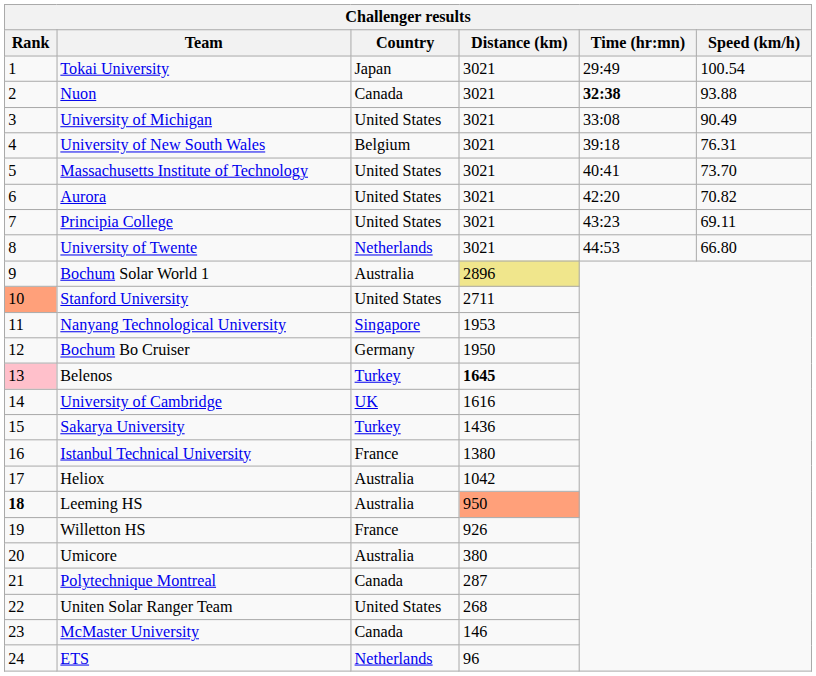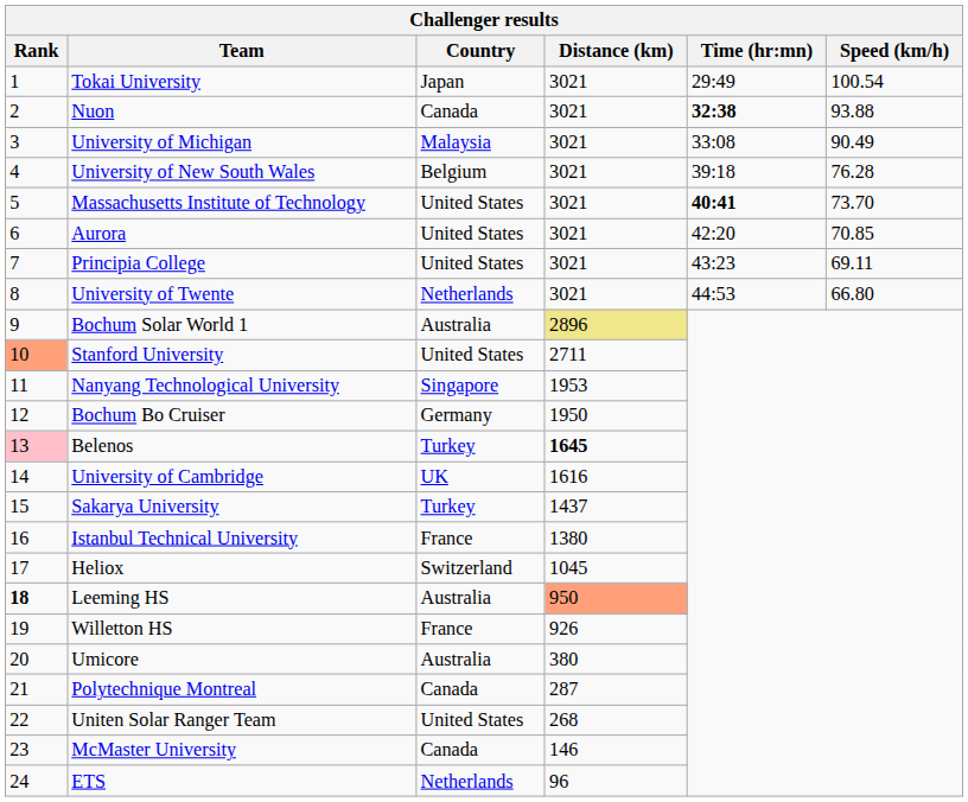University of Michigan | Country: United States -> Malaysia
University of New South Wales | Speed (km/h): 76.31 -> 76.28
Massachusetts Institute of Technology | Time (hr:mn): normal -> bold
Aurora | Speed (km/h): 70.82 -> 70.85
Sakarya University | Distance (km): 1436 -> 1437
Heliox | Country: Australia -> Switzerland
Heliox | Distance (km): 1042 -> 1045
